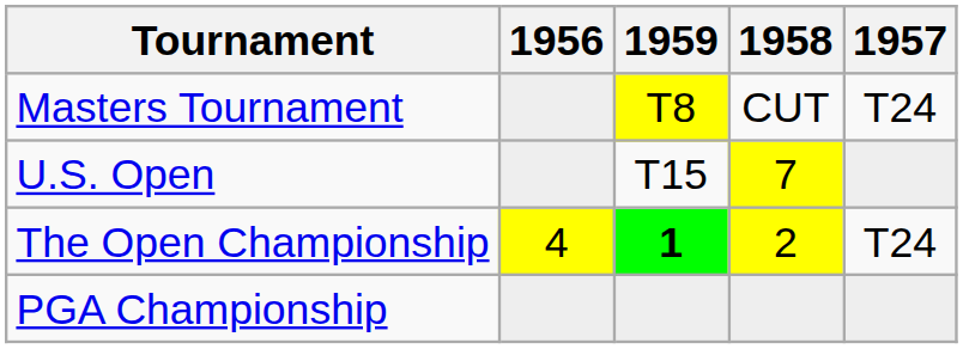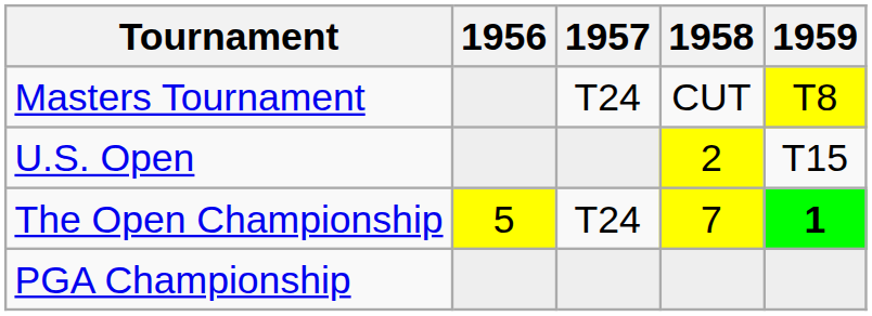columns swapped: 1957 <-> 1959
U.S. Open | 1958: 7 -> 2
The Open Championship | 1956: 4 -> 5
The Open Championship | 1958: 2 -> 7
